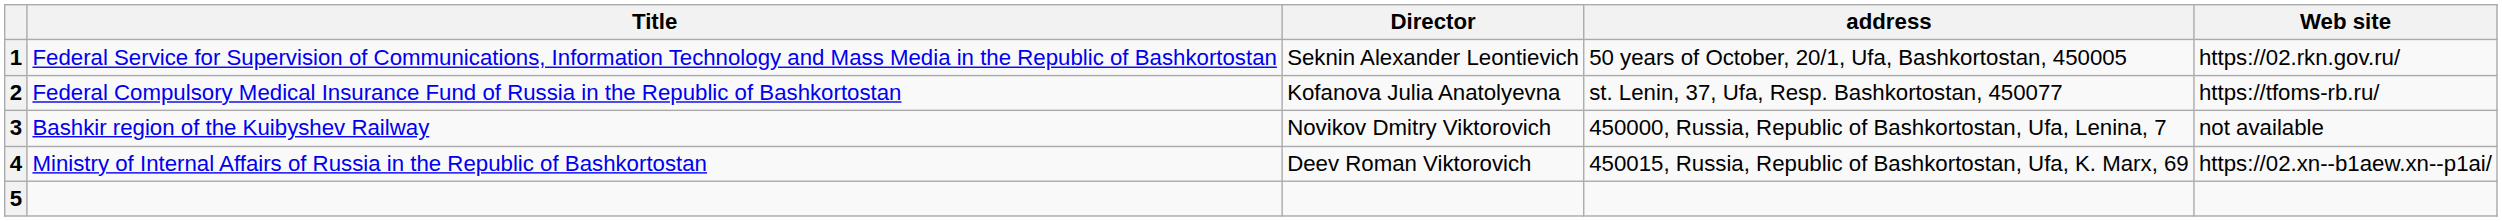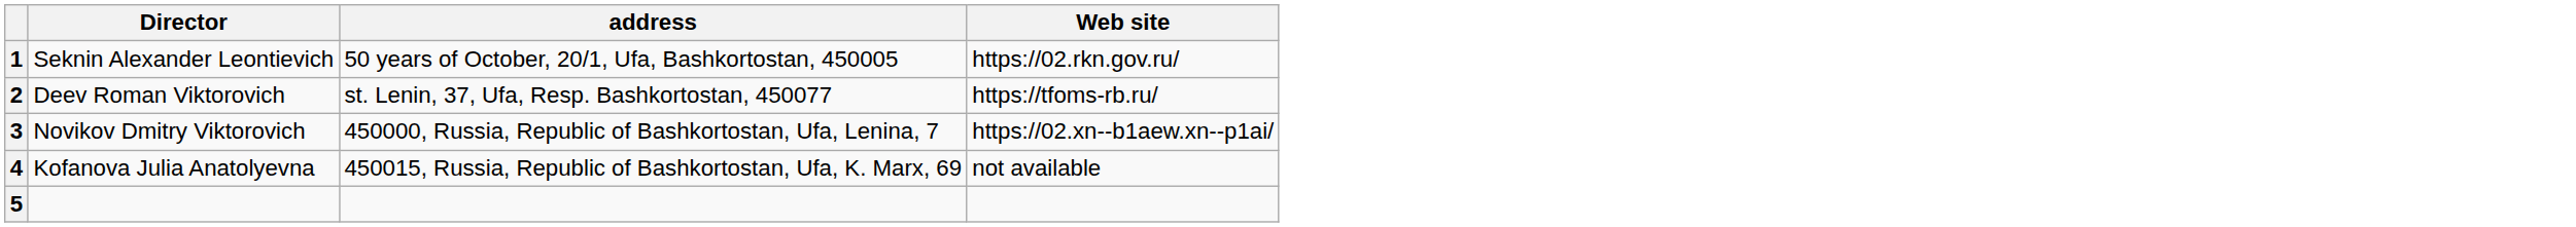- column: Title | Federal Service for Supervision of Communications, Information Technology and Mass Media in the Republic of Bashkortostan | Federal Compulsory Medical Insurance Fund of Russia in the Republic of Bashkortostan | Bashkir region of the Kuibyshev Railway | Ministry of Internal Affairs of Russia in the Republic of Bashkortostan
2 | Director: Kofanova Julia Anatolyevna -> Deev Roman Viktorovich
3 | Web site: not available -> https://02.xn--b1aew.xn--p1ai/
4 | Director: Deev Roman Viktorovich -> Kofanova Julia Anatolyevna
4 | Web site: https://02.xn--b1aew.xn--p1ai/ -> not available
